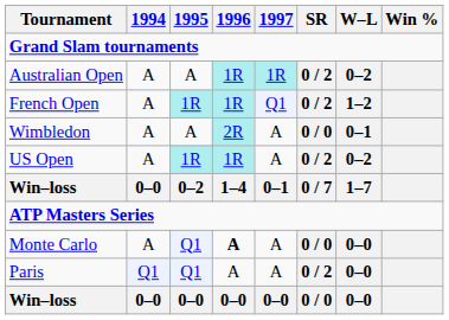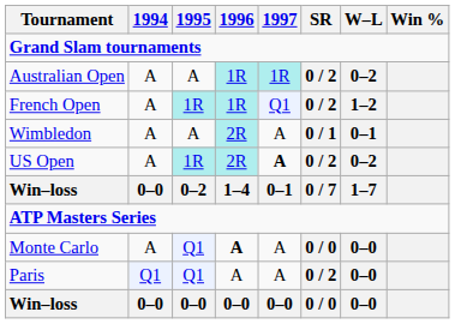Wimbledon | SR: 0 / 0 -> 0 / 1
US Open | 1996: 1R -> 2R
US Open | 1997: normal -> bold
